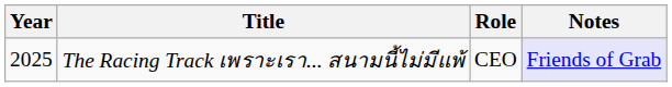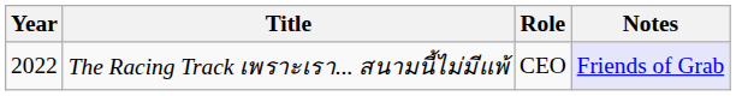The Racing Track เพราะเรา... สนามนี้ไม่มีแพ้ | Year: 2025 -> 2022
